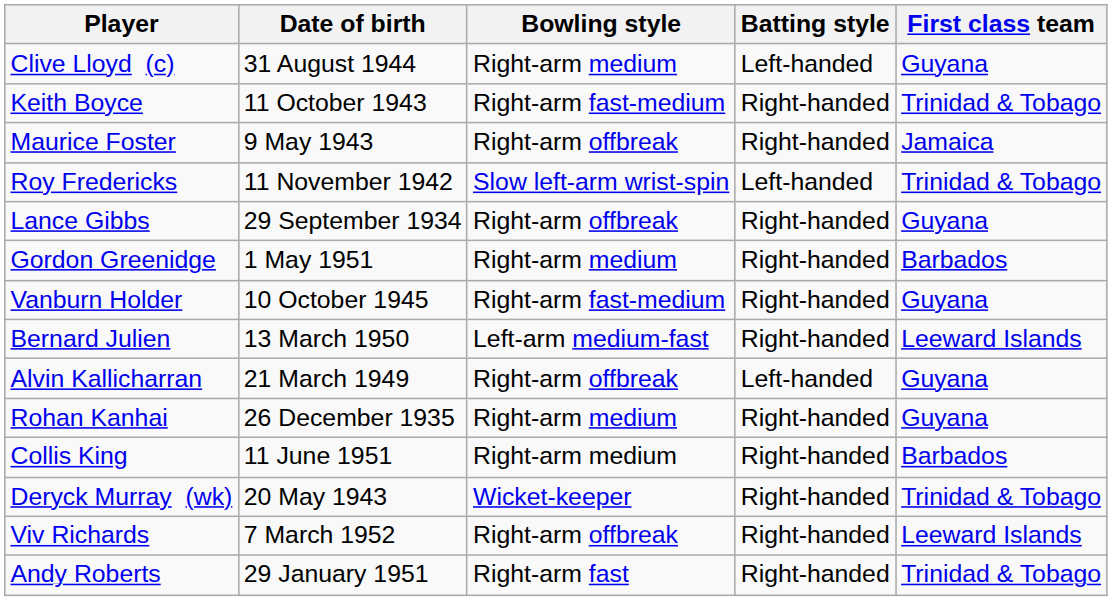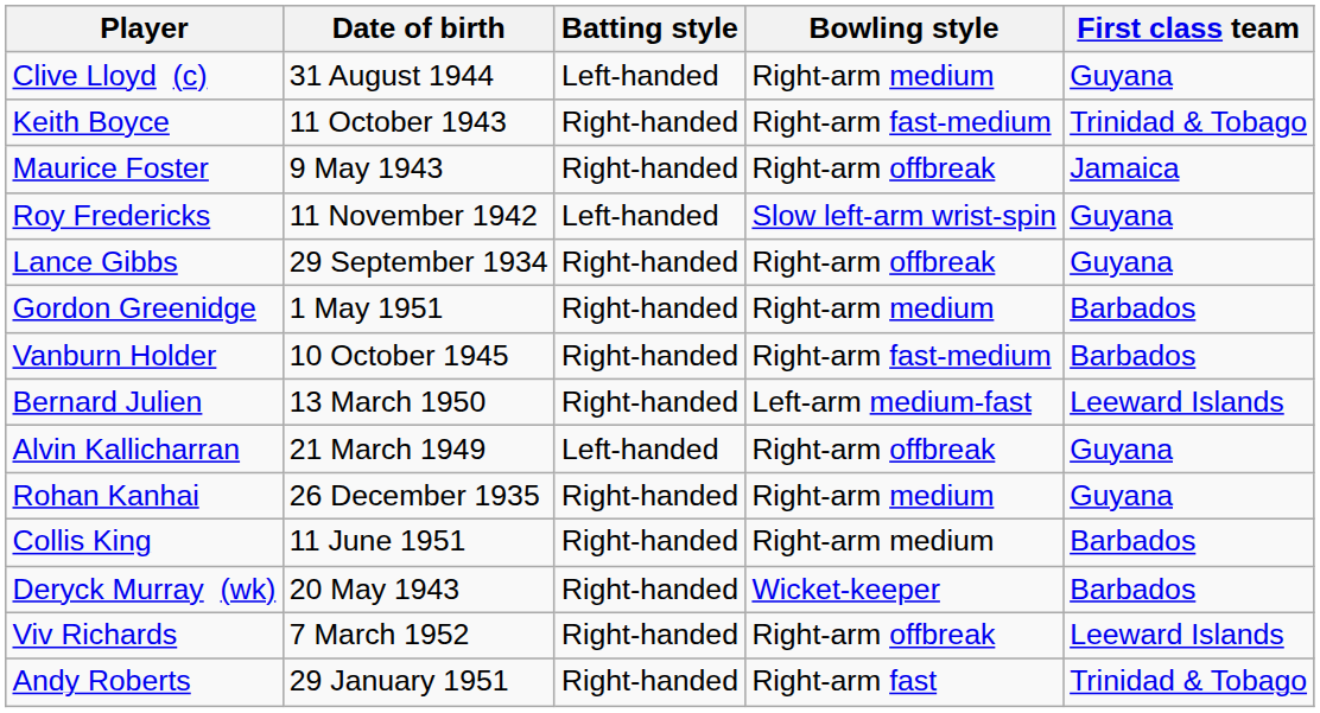columns swapped: Batting style <-> Bowling style
Roy Fredericks | First class team: Trinidad & Tobago -> Guyana
Vanburn Holder | First class team: Guyana -> Barbados
Deryck Murray (wk) | First class team: Trinidad & Tobago -> Barbados
